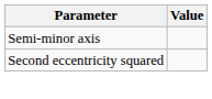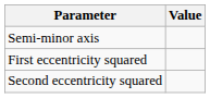+ row: First eccentricity squared
